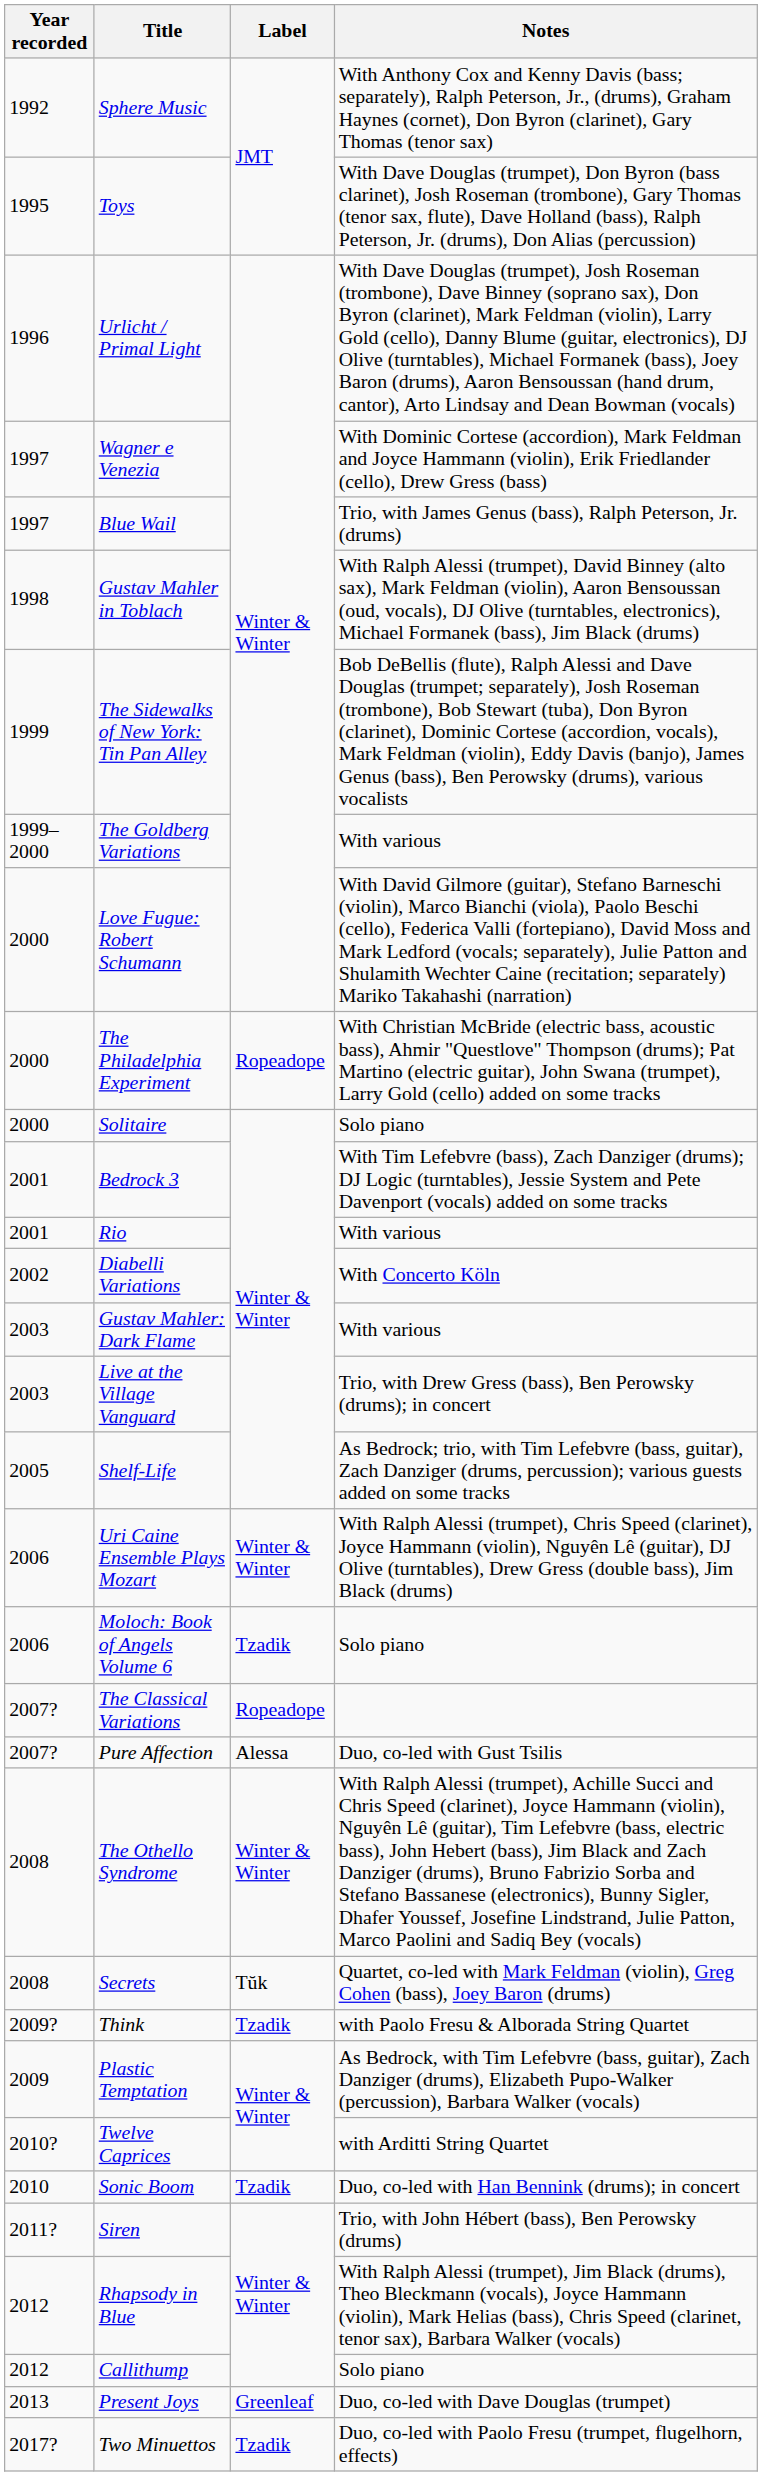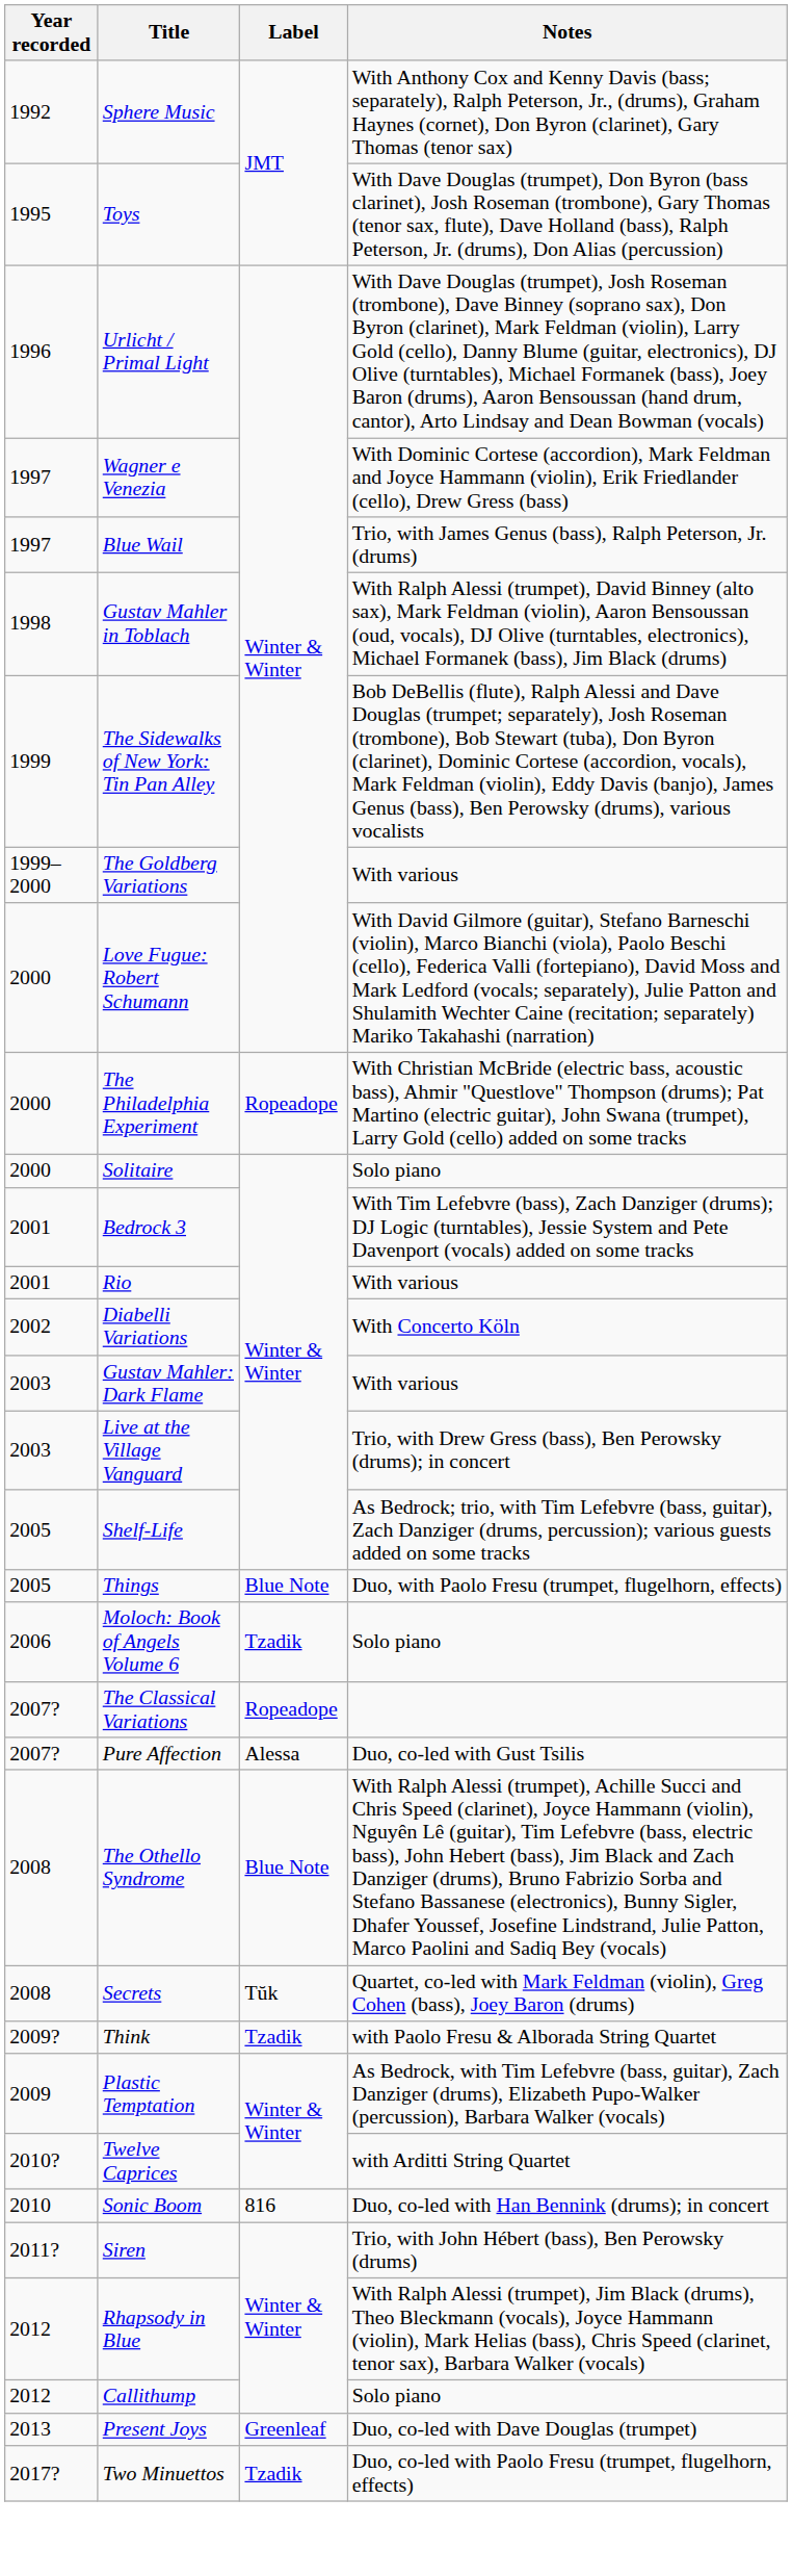+ row: 2005 | Things | Blue Note | Duo, with Paolo Fresu (trumpet, flugelhorn, effects)
- row: 2006 | Uri Caine Ensemble Plays Mozart | Winter & Winter | With Ralph Alessi (trumpet), Chris Speed (clarinet), Joyce Hammann (violin), Nguyên Lê (guitar), DJ Olive (turntables), Drew Gress (double bass), Jim Black (drums)
The Othello Syndrome | Label: Winter & Winter -> Blue Note
Sonic Boom | Label: Tzadik -> 816
